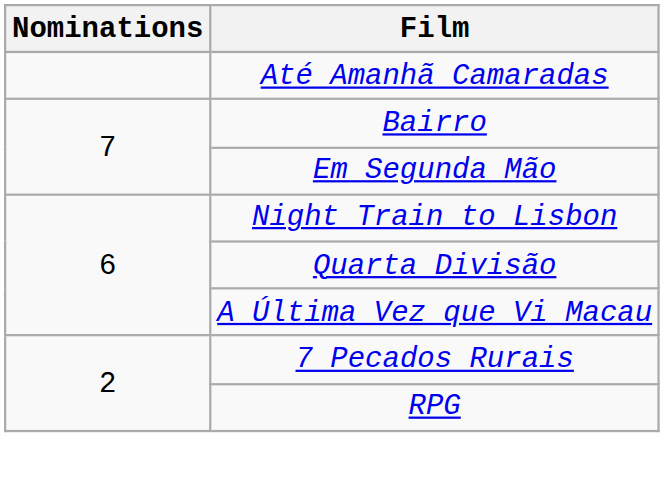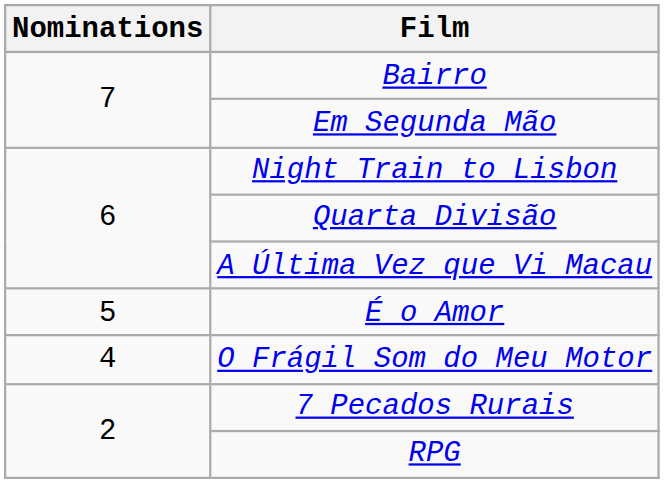- row: Até Amanhã Camaradas
+ row: 5 | É o Amor
+ row: 4 | O Frágil Som do Meu Motor
